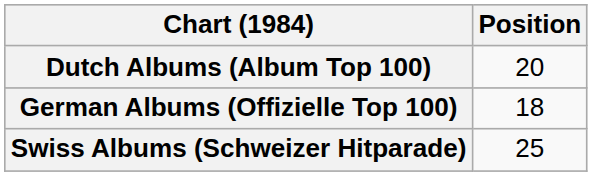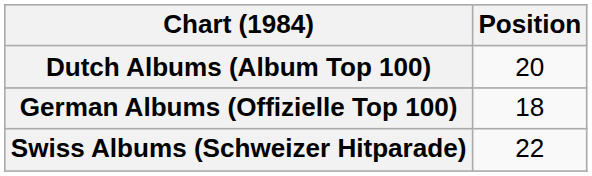Swiss Albums (Schweizer Hitparade) | Position: 25 -> 22
